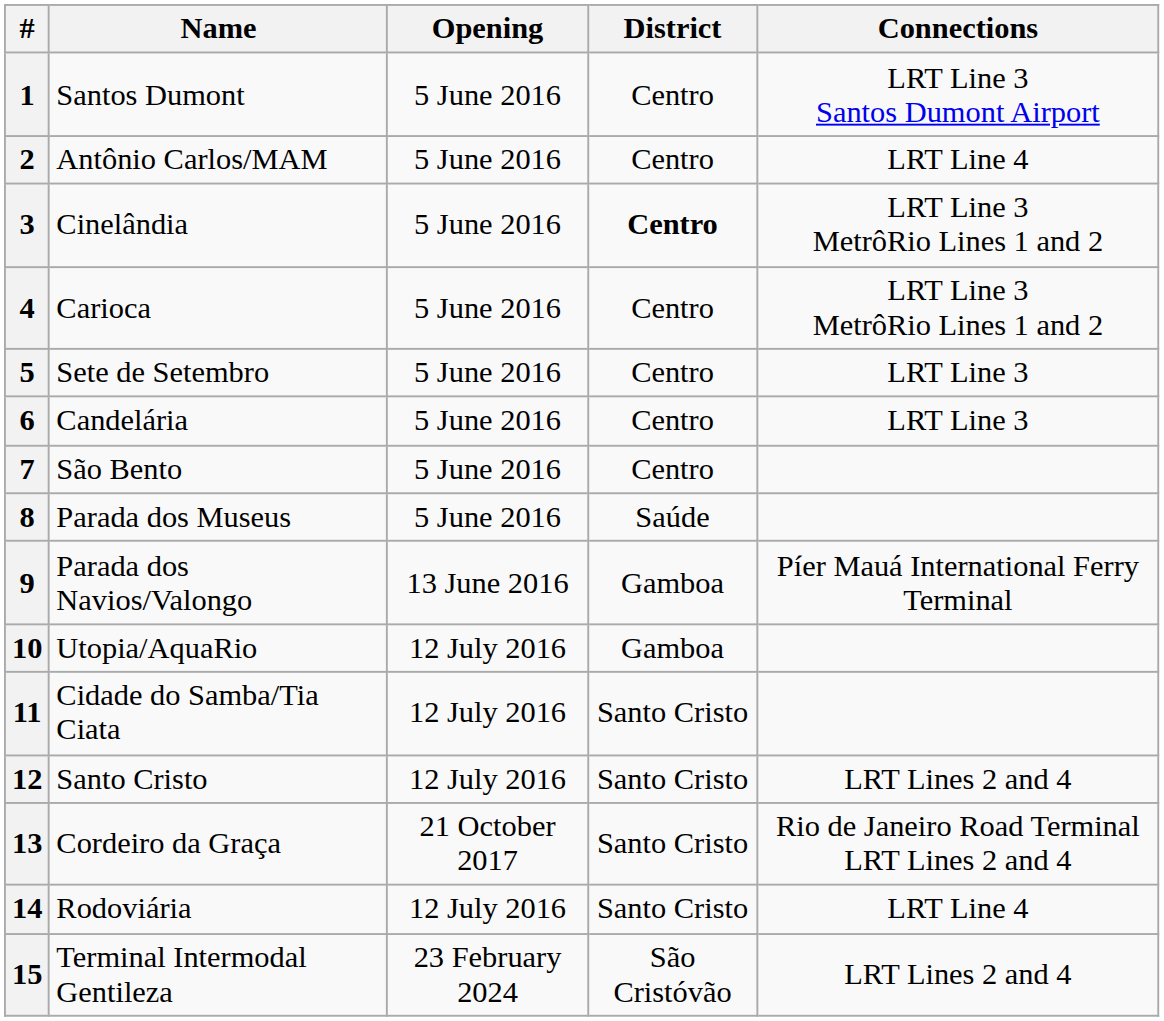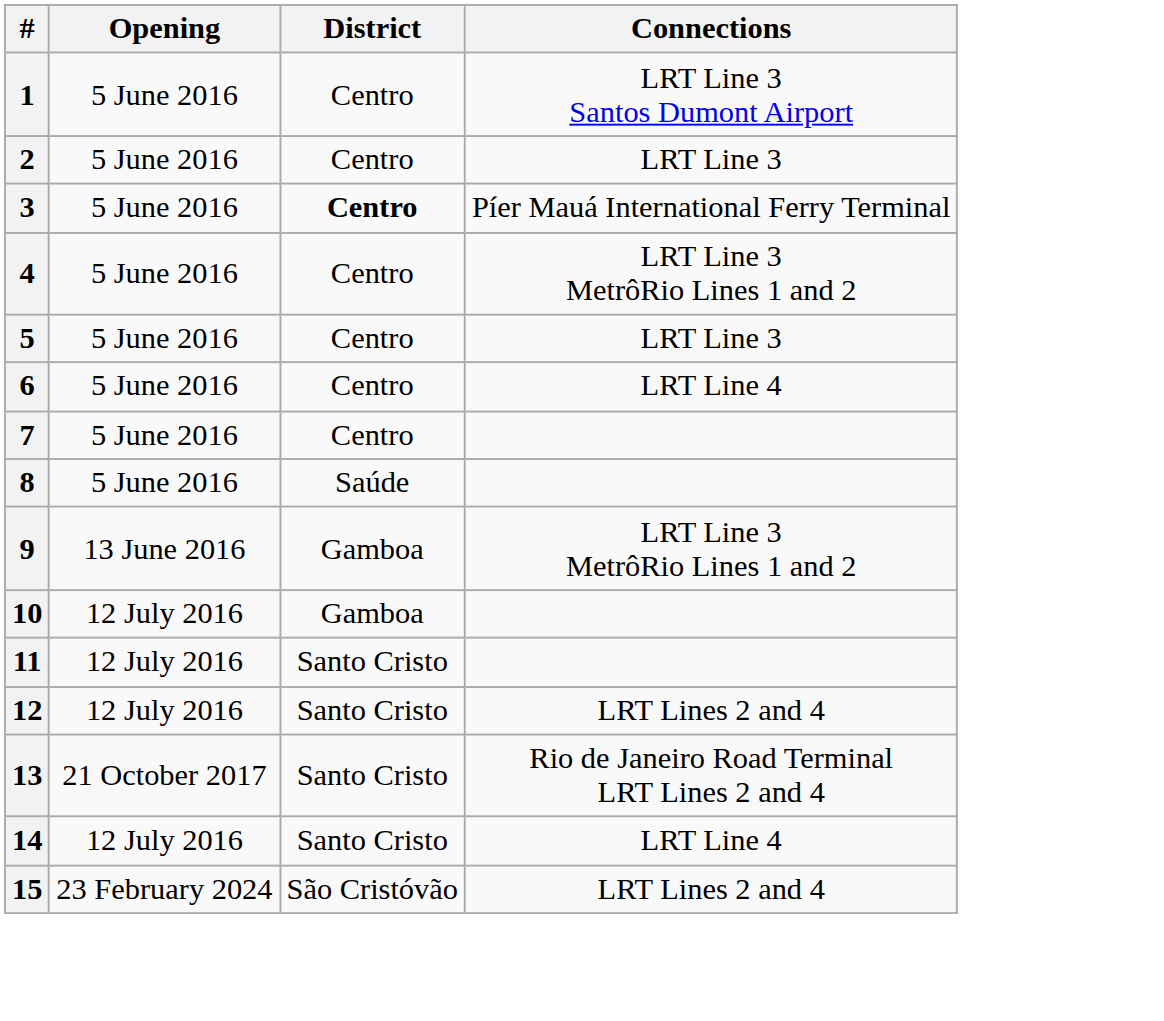- column: Name | Santos Dumont | Antônio Carlos/MAM | Cinelândia | Carioca | Sete de Setembro | Candelária | São Bento | Parada dos Museus | Parada dos Navios/Valongo | Utopia/AquaRio | Cidade do Samba/Tia Ciata | Santo Cristo | Cordeiro da Graça | Rodoviária | Terminal Intermodal Gentileza
2 | Connections: LRT Line 4 -> LRT Line 3
3 | Connections: LRT Line 3 MetrôRio Lines 1 and 2 -> Píer Mauá International Ferry Terminal
6 | Connections: LRT Line 3 -> LRT Line 4
9 | Connections: Píer Mauá International Ferry Terminal -> LRT Line 3 MetrôRio Lines 1 and 2
